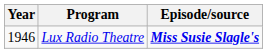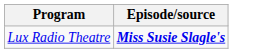- column: Year | 1946
